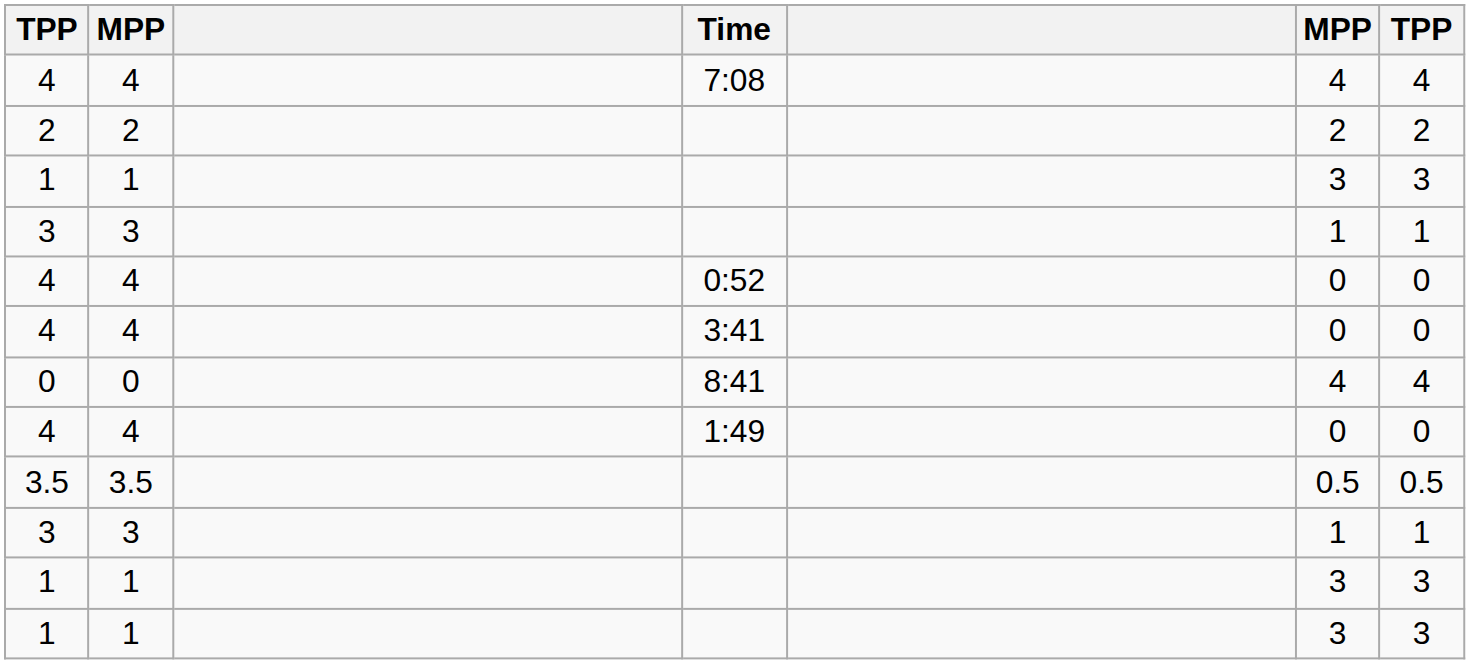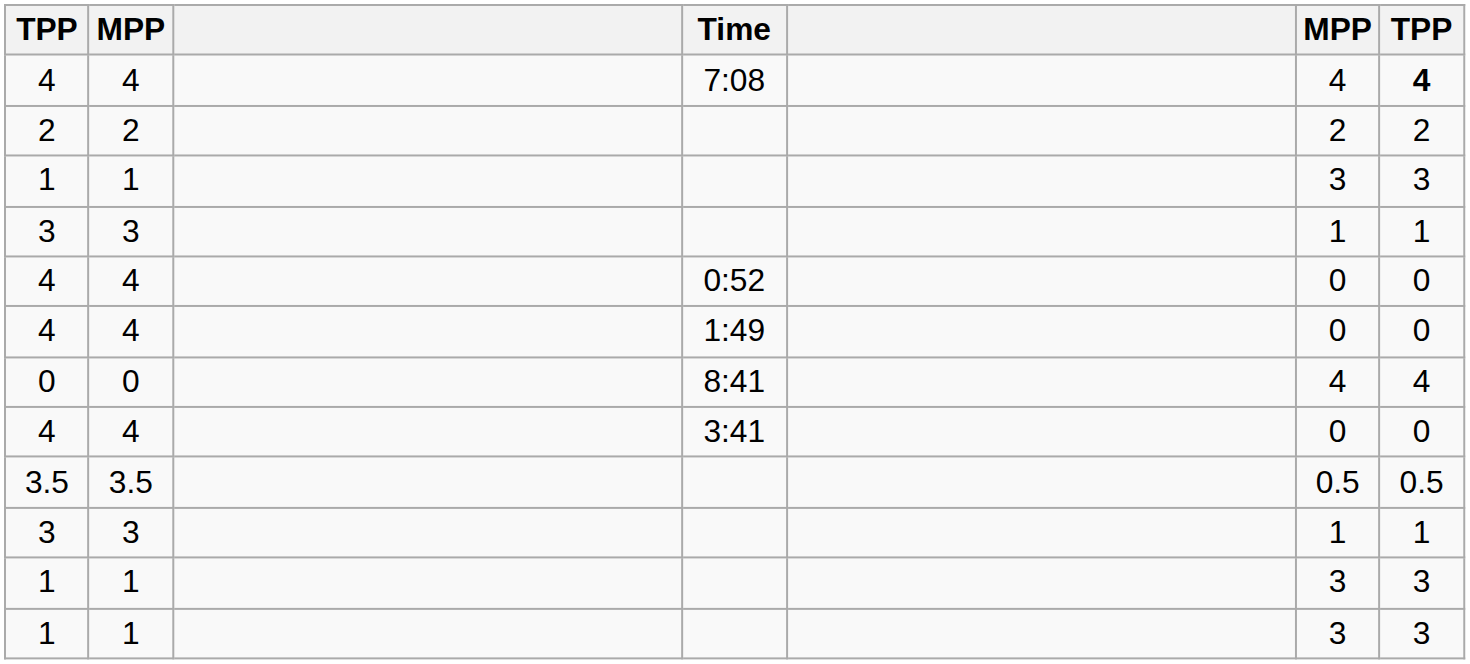4 / 7:08 | column 7: normal -> bold
rows swapped: 4 / 1:49 <-> 4 / 3:41
